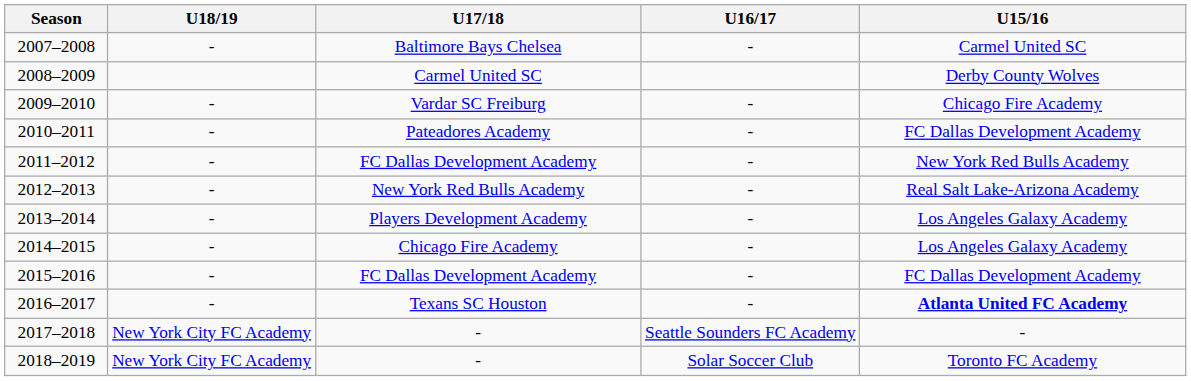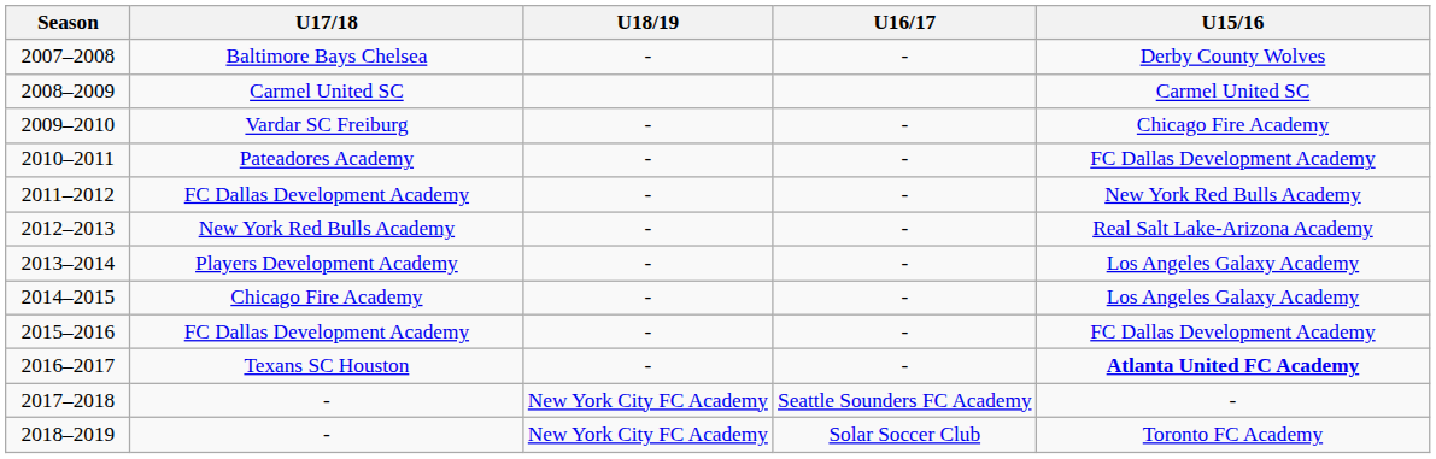columns swapped: U18/19 <-> U17/18
2007–2008 | U15/16: Carmel United SC -> Derby County Wolves
2008–2009 | U15/16: Derby County Wolves -> Carmel United SC
